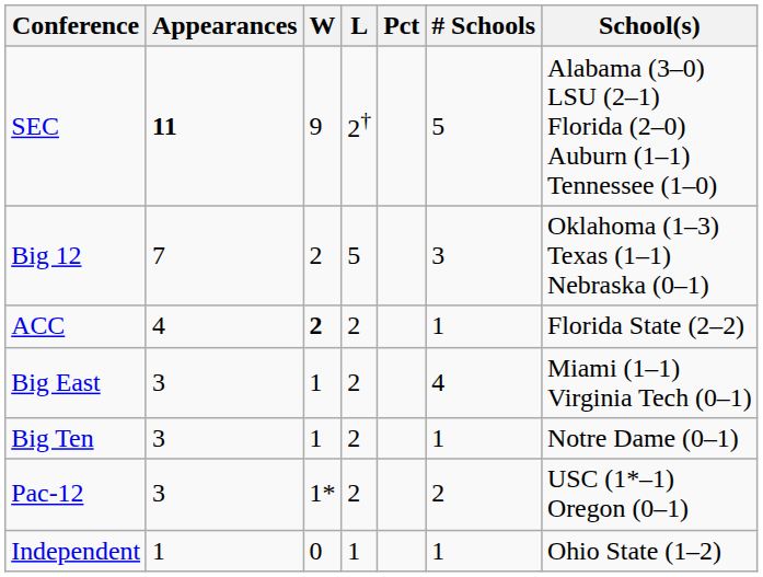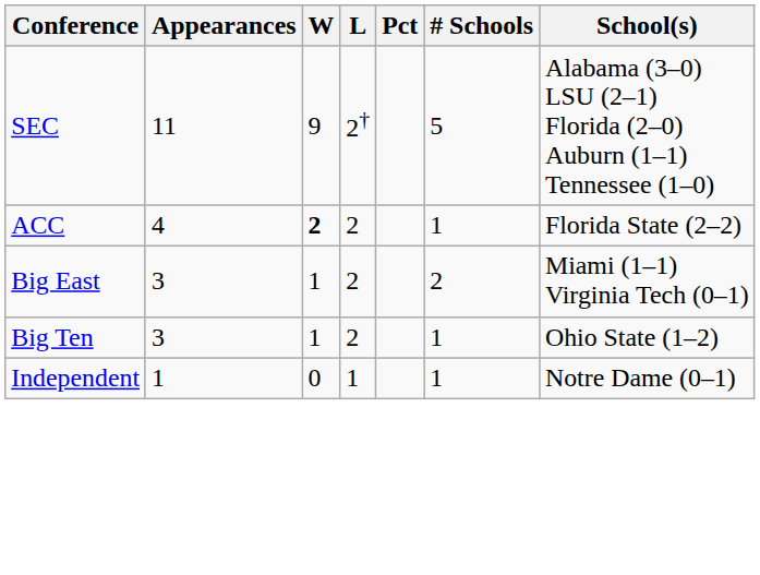SEC | Appearances: bold -> normal
- row: Big 12 | 7 | 2 | 5 | 3 | Oklahoma (1–3) Texas (1–1) Nebraska (0–1)
Big East | # Schools: 4 -> 2
Big Ten | School(s): Notre Dame (0–1) -> Ohio State (1–2)
- row: Pac-12 | 3 | 1* | 2 | 2 | USC (1*–1) Oregon (0–1)
Independent | School(s): Ohio State (1–2) -> Notre Dame (0–1)
